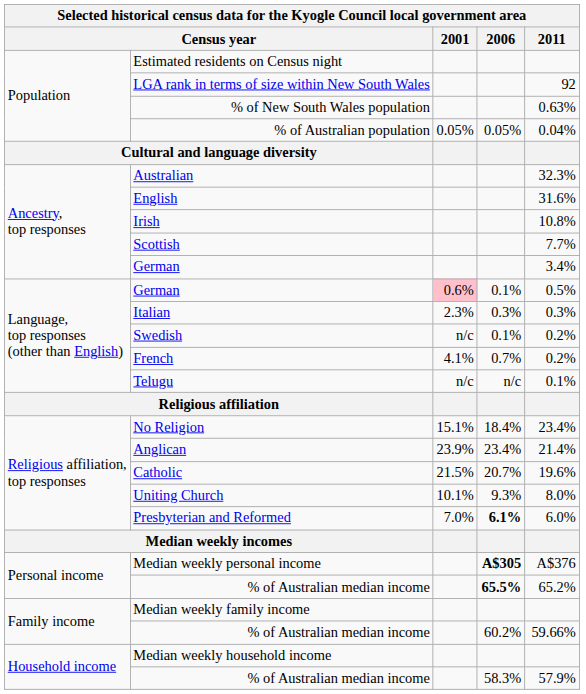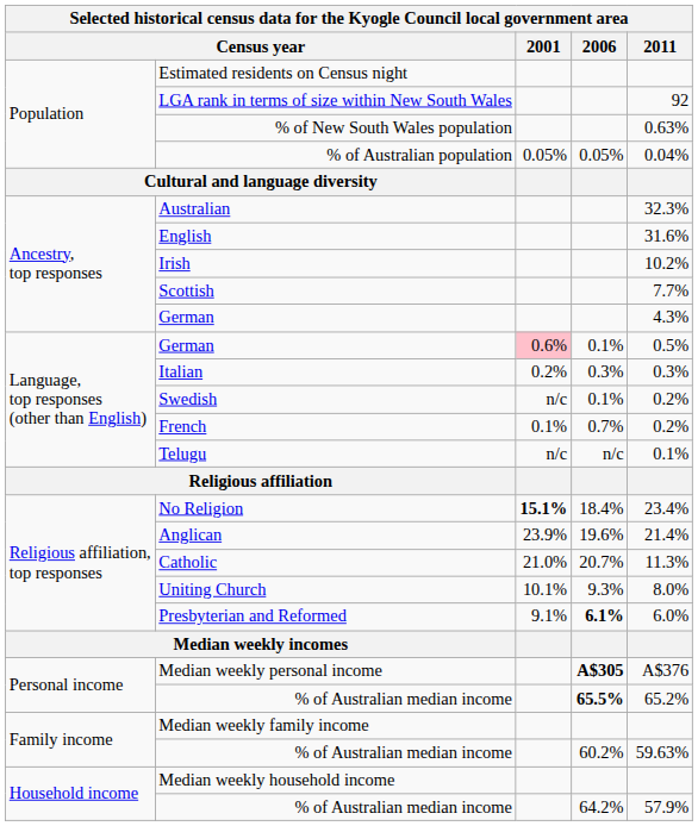Irish | 2011: 10.8% -> 10.2%
Ancestry, top responses / German | 2011: 3.4% -> 4.3%
Italian | 2001: 2.3% -> 0.2%
French | 2001: 4.1% -> 0.1%
No Religion | 2001: normal -> bold
Anglican | 2006: 23.4% -> 19.6%
Catholic | 2001: 21.5% -> 21.0%
Catholic | 2011: 19.6% -> 11.3%
Presbyterian and Reformed | 2001: 7.0% -> 9.1%
Family income / % of Australian median income | 2011: 59.66% -> 59.63%
Household income / % of Australian median income | 2006: 58.3% -> 64.2%
